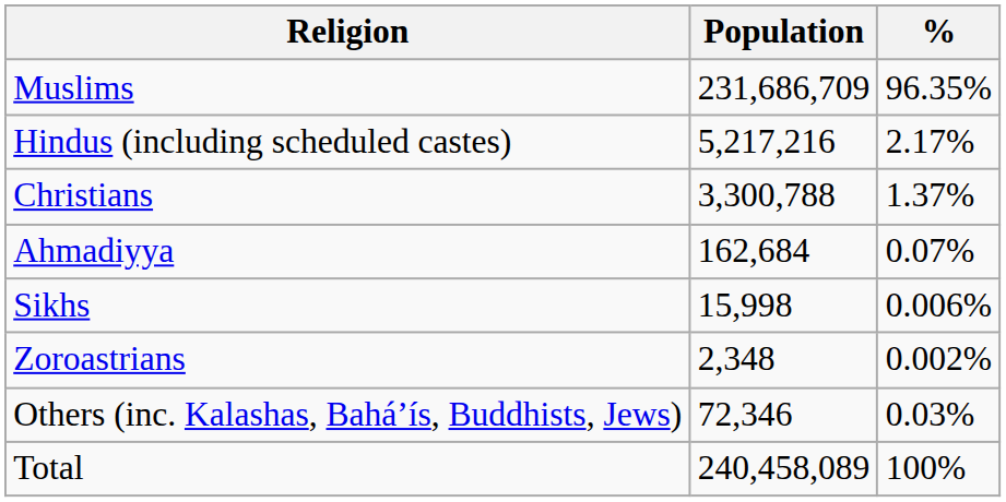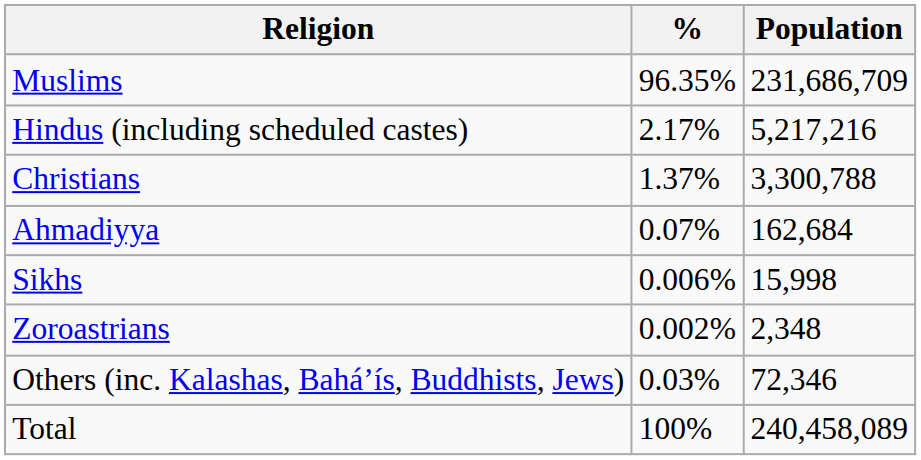columns swapped: Population <-> %
